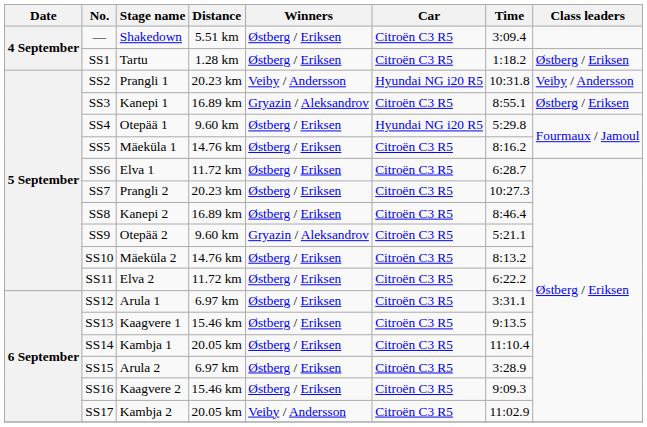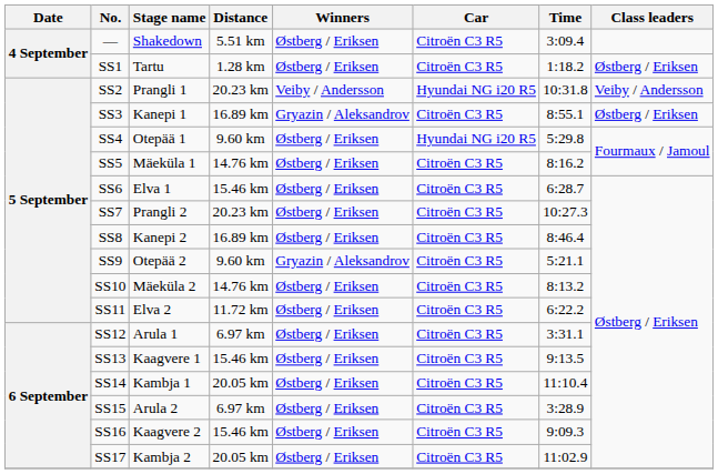SS6 | Distance: 11.72 km -> 15.46 km
SS17 | Winners: Veiby / Andersson -> Østberg / Eriksen
